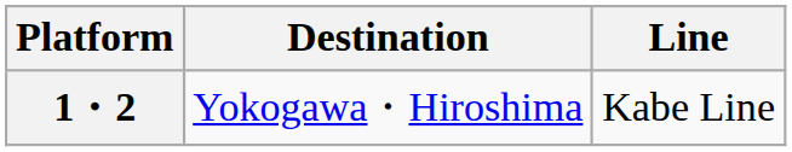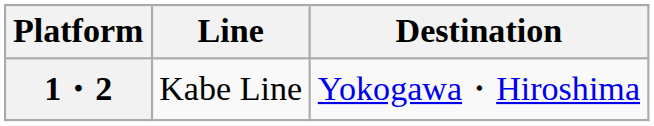columns swapped: Line <-> Destination
